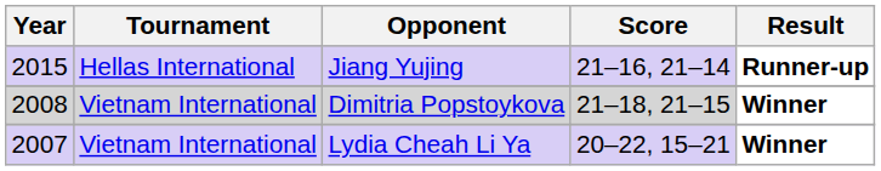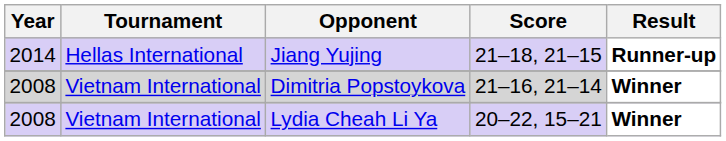Jiang Yujing | Year: 2015 -> 2014
Jiang Yujing | Score: 21–16, 21–14 -> 21–18, 21–15
Dimitria Popstoykova | Score: 21–18, 21–15 -> 21–16, 21–14
Lydia Cheah Li Ya | Year: 2007 -> 2008
